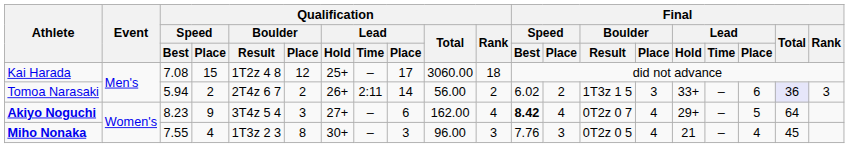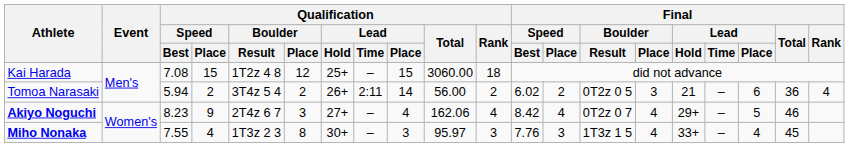Kai Harada | Qualification / Lead / Place: 17 -> 15
Tomoa Narasaki | Qualification / Boulder / Result: 2T4z 6 7 -> 3T4z 5 4
Tomoa Narasaki | Final / Boulder / Result: 1T3z 1 5 -> 0T2z 0 5
Tomoa Narasaki | Final / Lead / Hold: 33+ -> 21
Tomoa Narasaki | Final / Total: lavender background -> no background
Tomoa Narasaki | Final / Rank: 3 -> 4
Akiyo Noguchi | Qualification / Boulder / Result: 3T4z 5 4 -> 2T4z 6 7
Akiyo Noguchi | Qualification / Lead / Place: 6 -> 4
Akiyo Noguchi | Qualification / Total: 162.00 -> 162.06
Akiyo Noguchi | Final / Speed / Best: bold -> normal
Akiyo Noguchi | Final / Total: 64 -> 46
Miho Nonaka | Qualification / Total: 96.00 -> 95.97
Miho Nonaka | Final / Boulder / Result: 0T2z 0 5 -> 1T3z 1 5
Miho Nonaka | Final / Lead / Hold: 21 -> 33+
